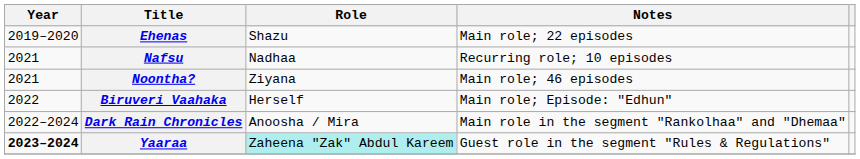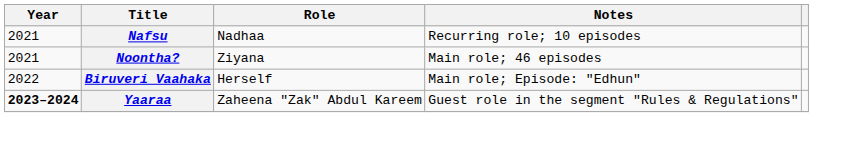- row: 2019–2020 | Ehenas | Shazu | Main role; 22 episodes
- row: 2022–2024 | Dark Rain Chronicles | Anoosha / Mira | Main role in the segment "Rankolhaa" and "Dhemaa"
Yaaraa | Role: paleturquoise background -> no background
